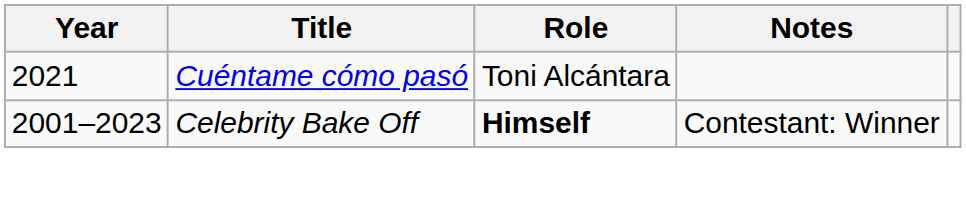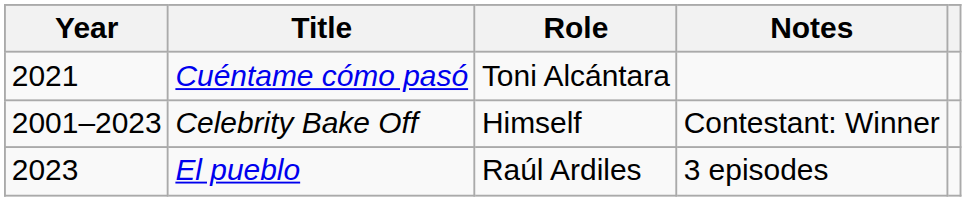Celebrity Bake Off | Role: bold -> normal
+ row: 2023 | El pueblo | Raúl Ardiles | 3 episodes
